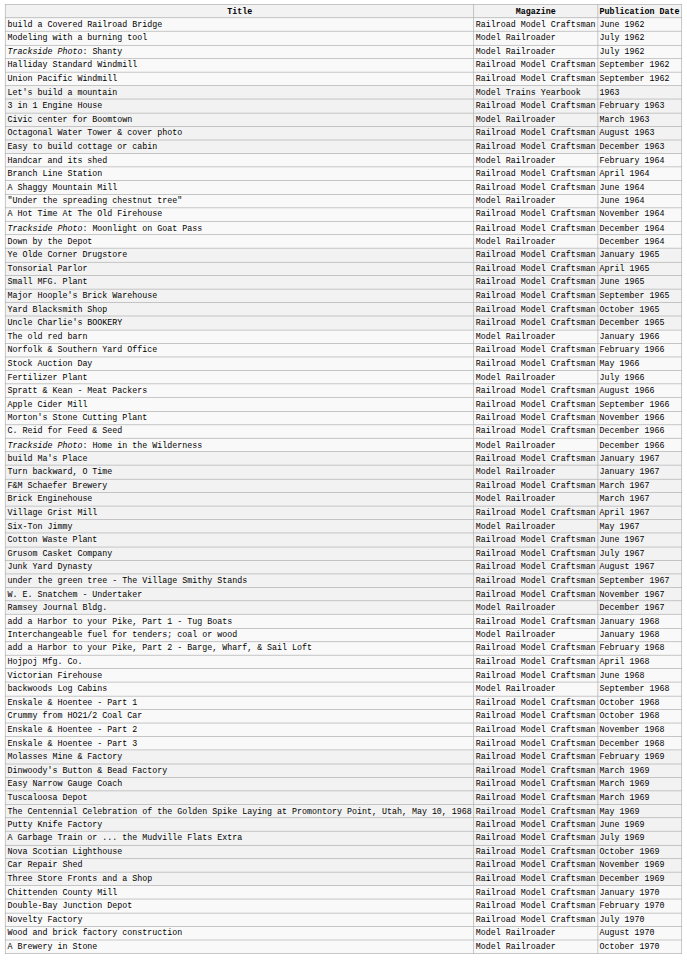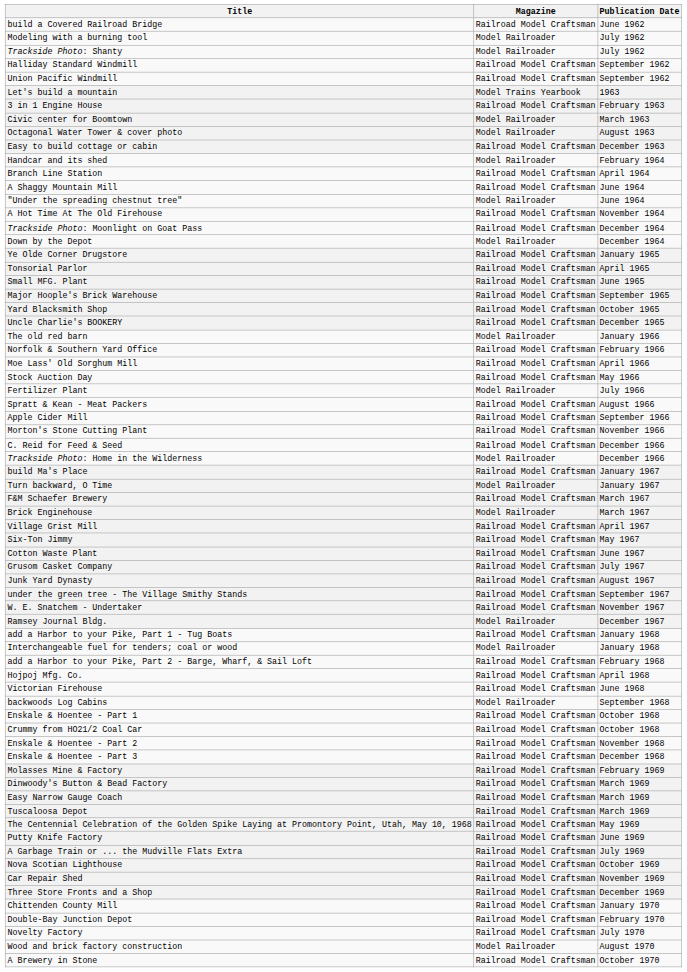Octagonal Water Tower & cover photo | Magazine: Railroad Model Craftsman -> Model Railroader
+ row: Moe Lass' Old Sorghum Mill | Railroad Model Craftsman | April 1966
Six-Ton Jimmy | Magazine: Model Railroader -> Railroad Model Craftsman
A Brewery in Stone | Magazine: Model Railroader -> Railroad Model Craftsman
